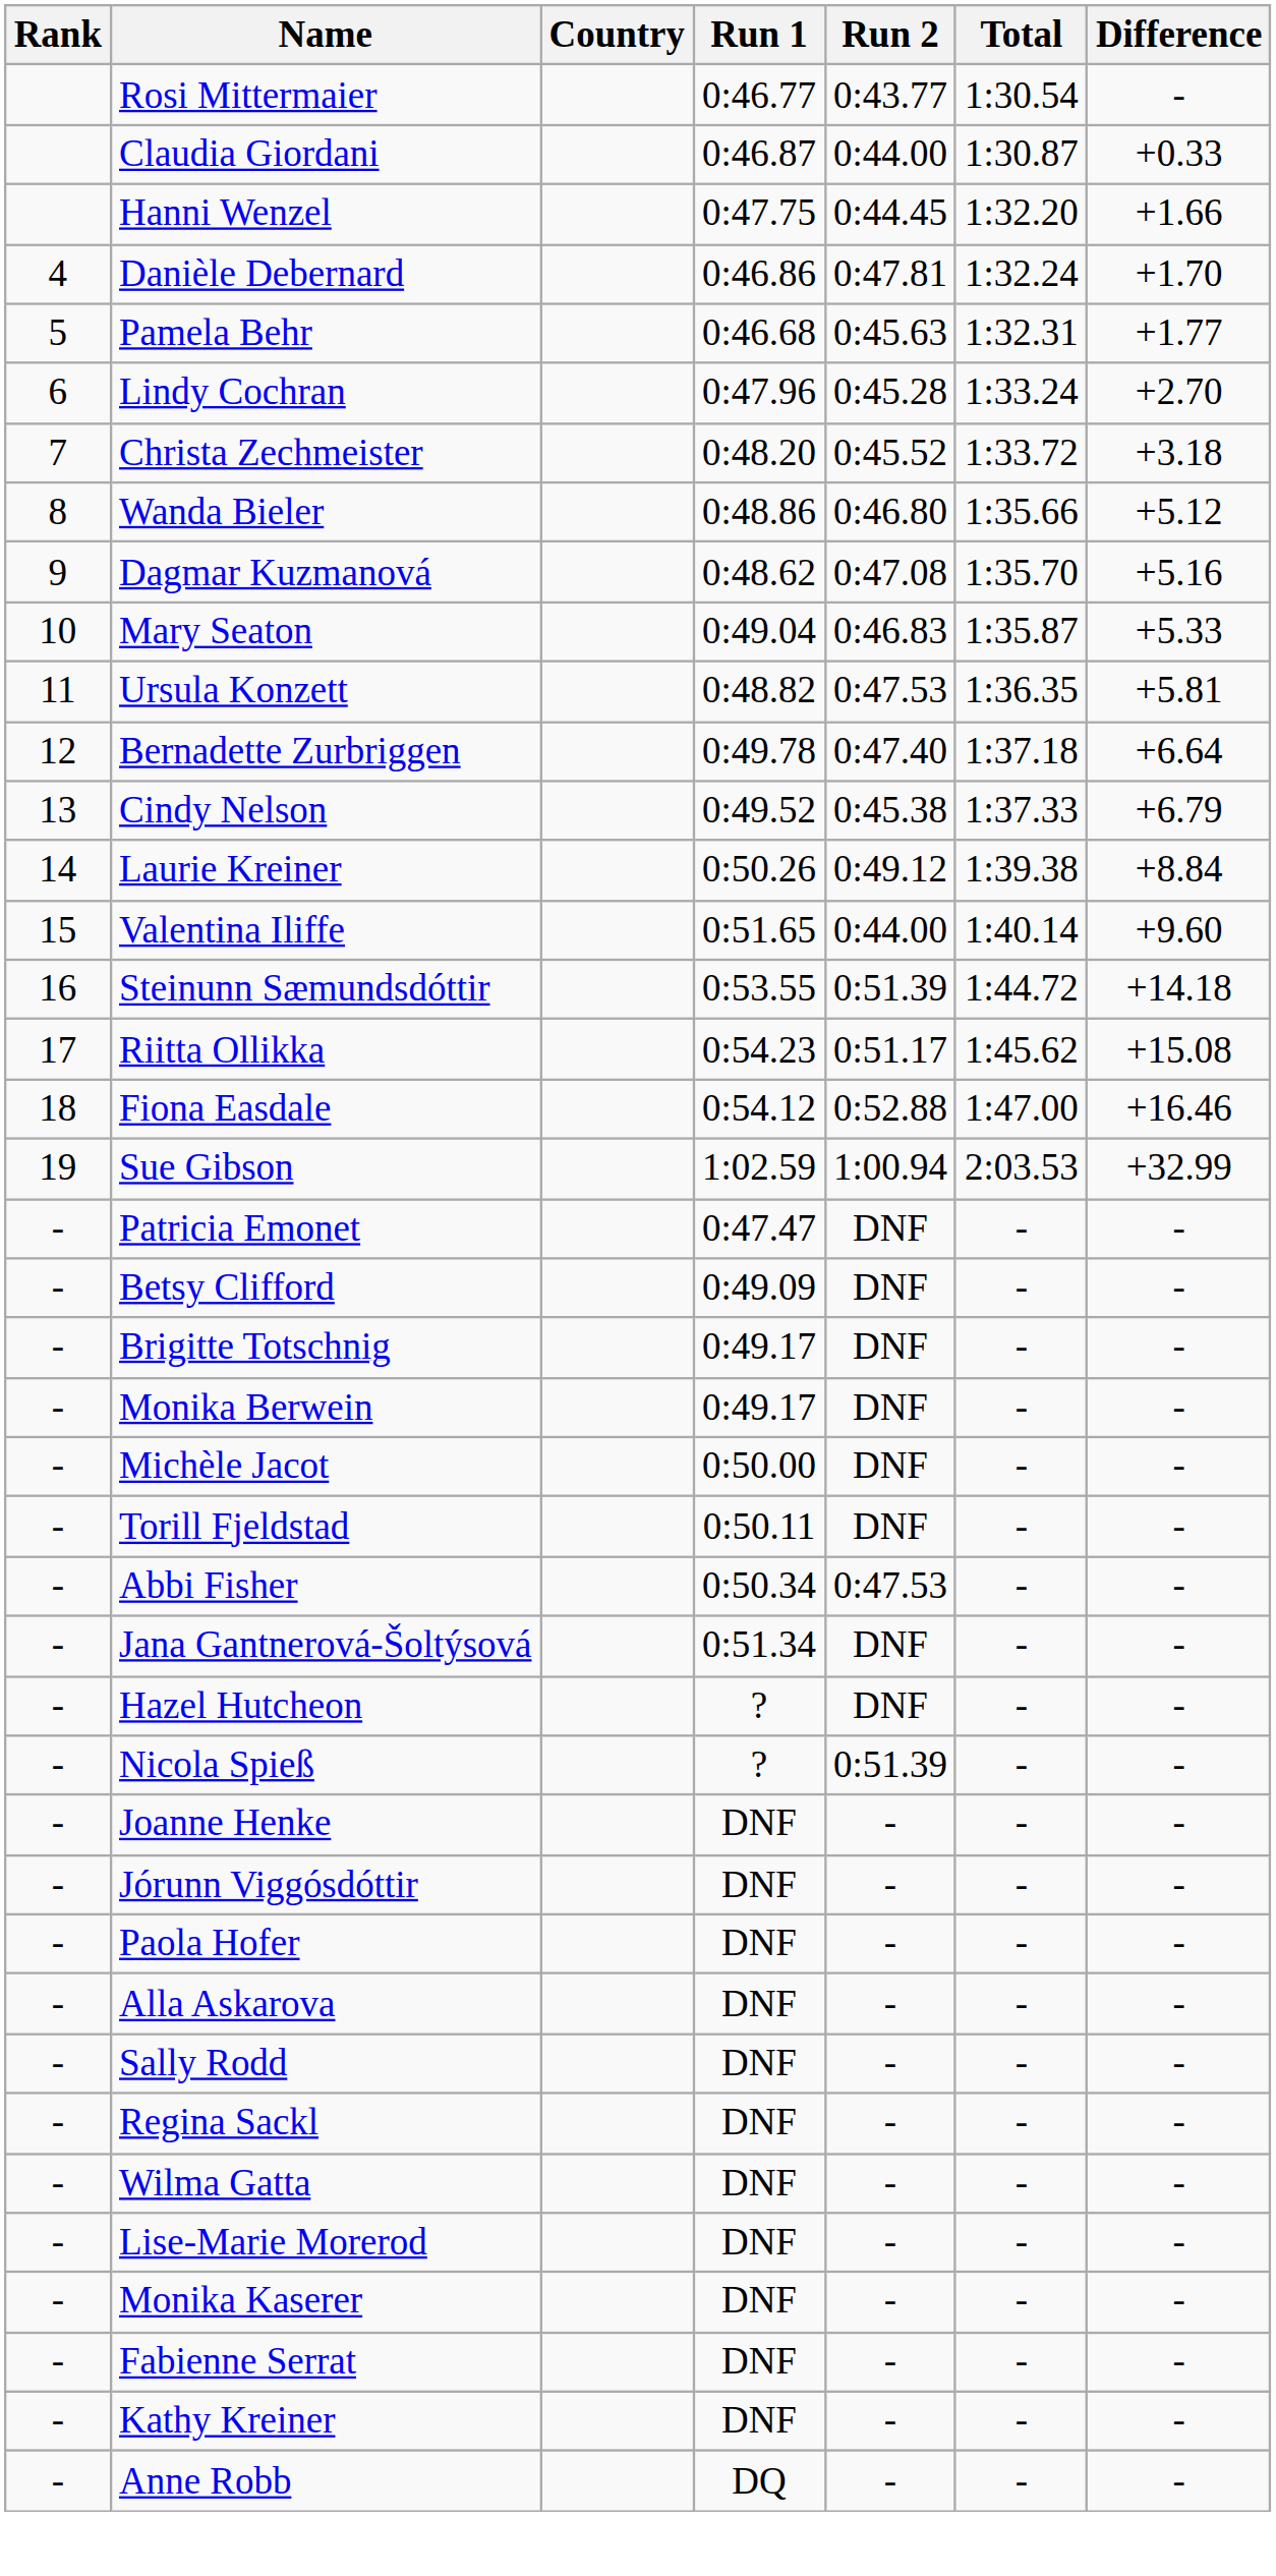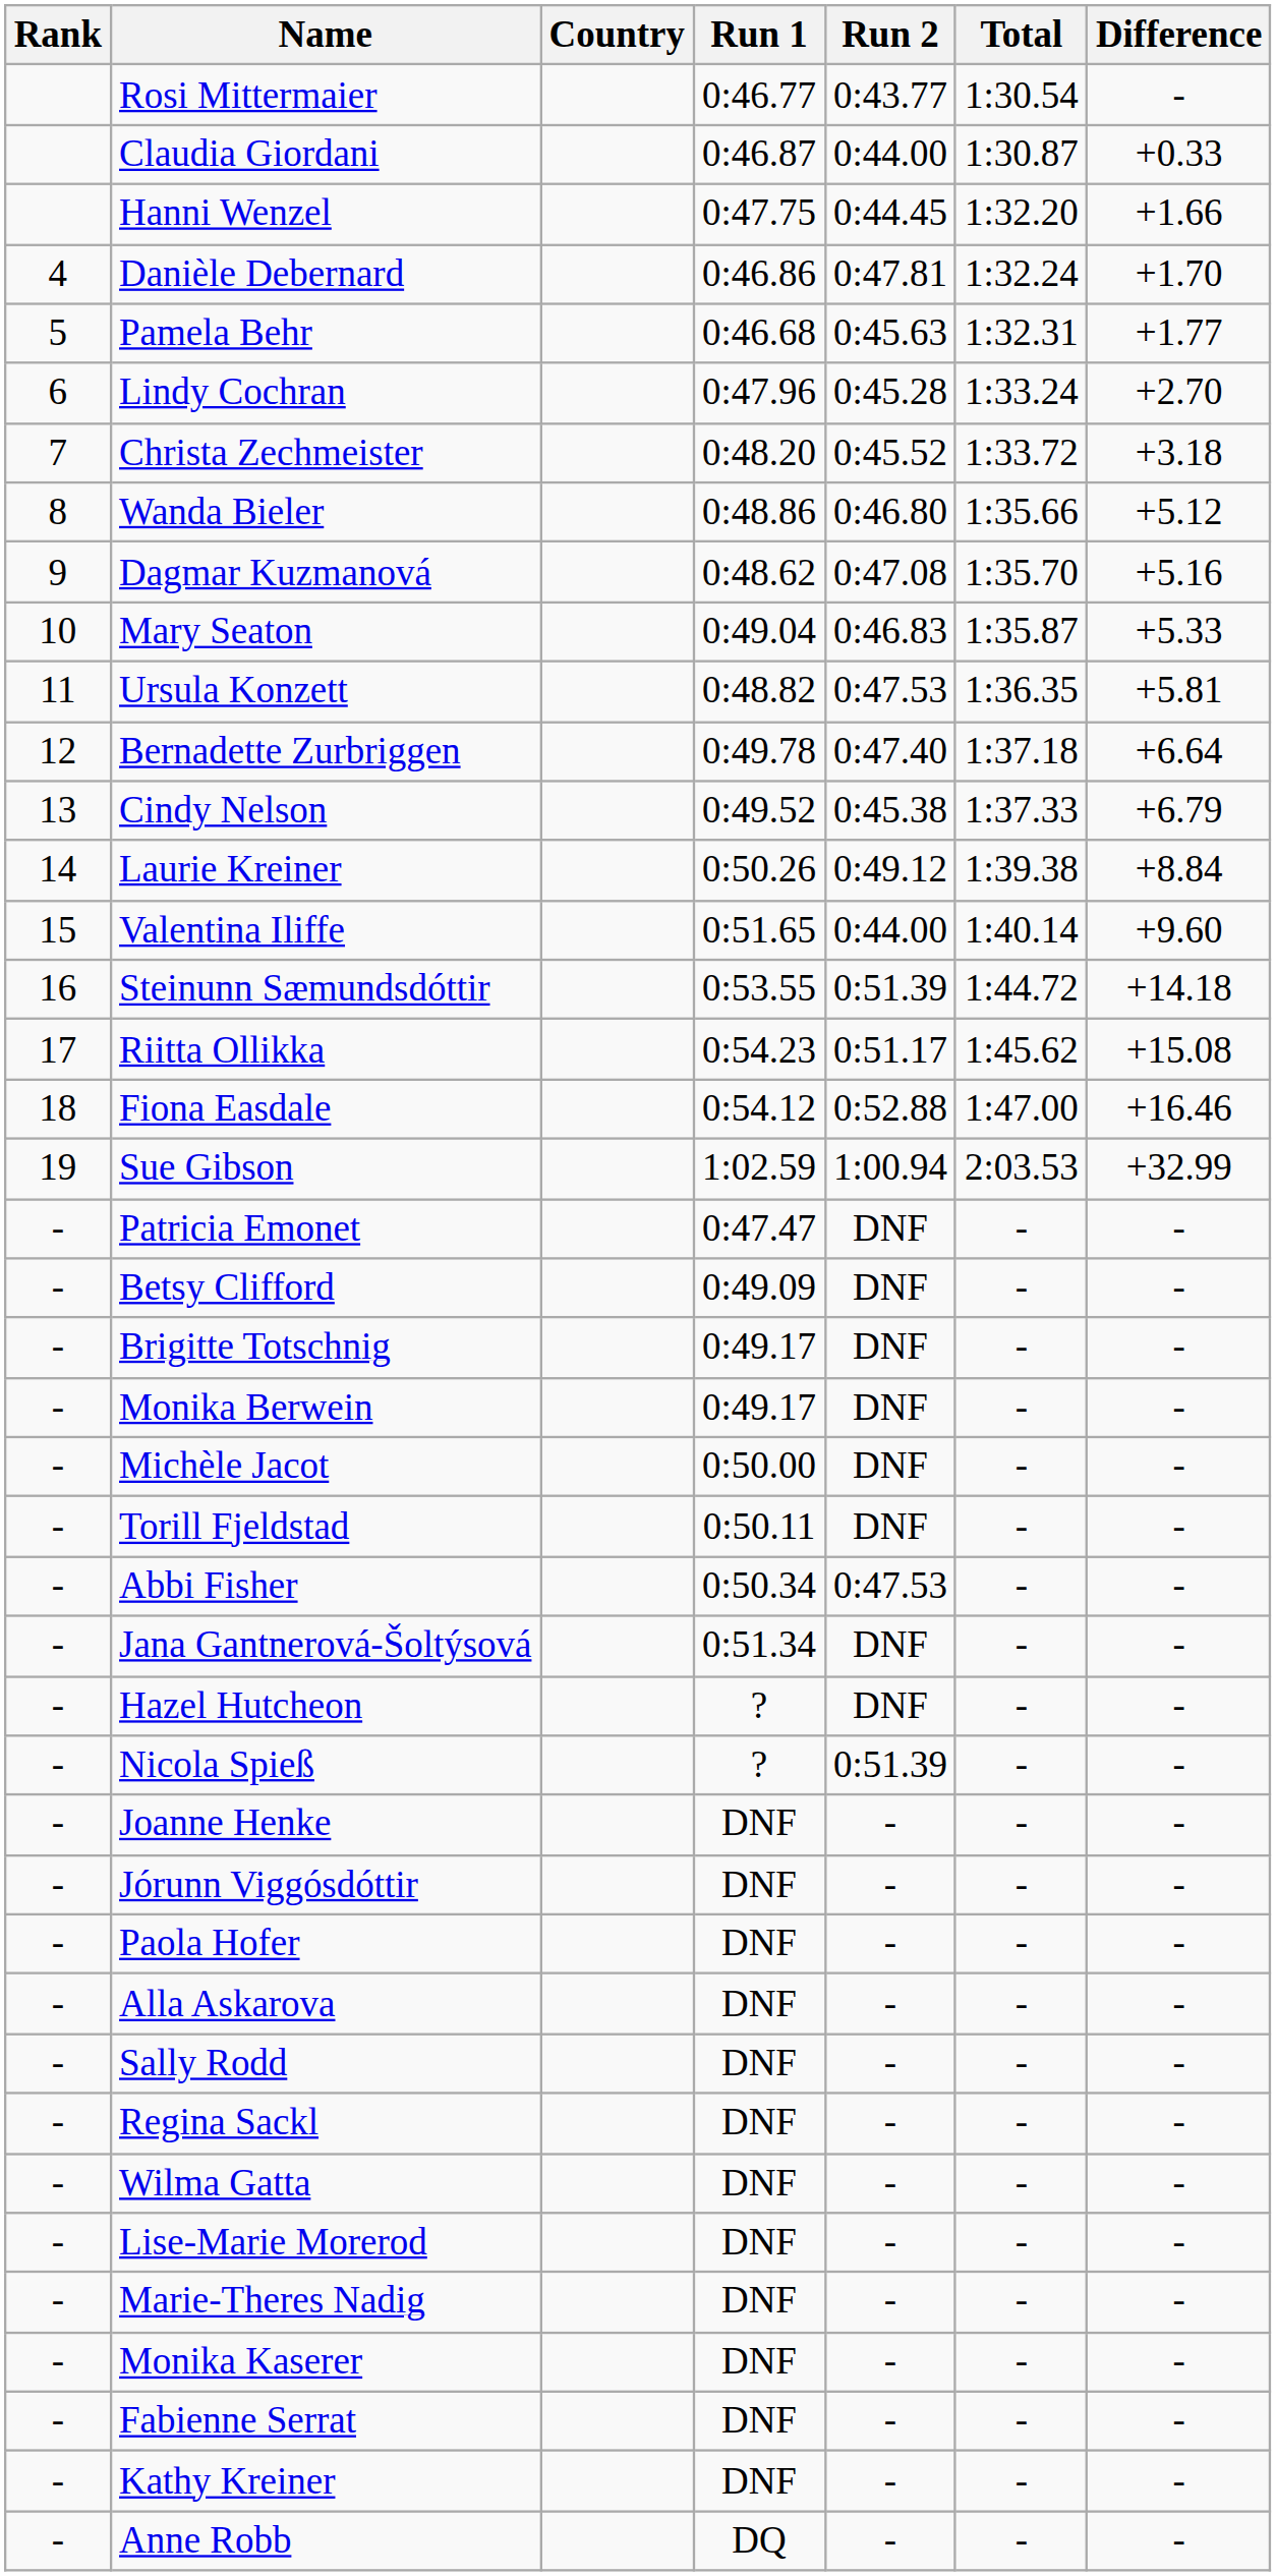+ row: - | Marie-Theres Nadig | DNF | - | - | -
